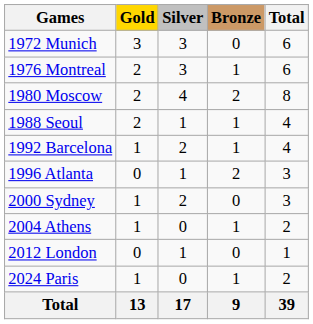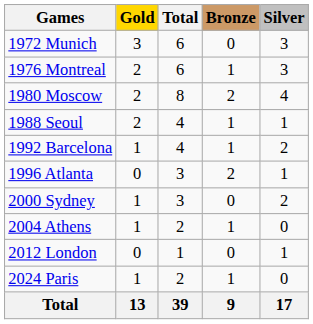columns swapped: Silver <-> Total
